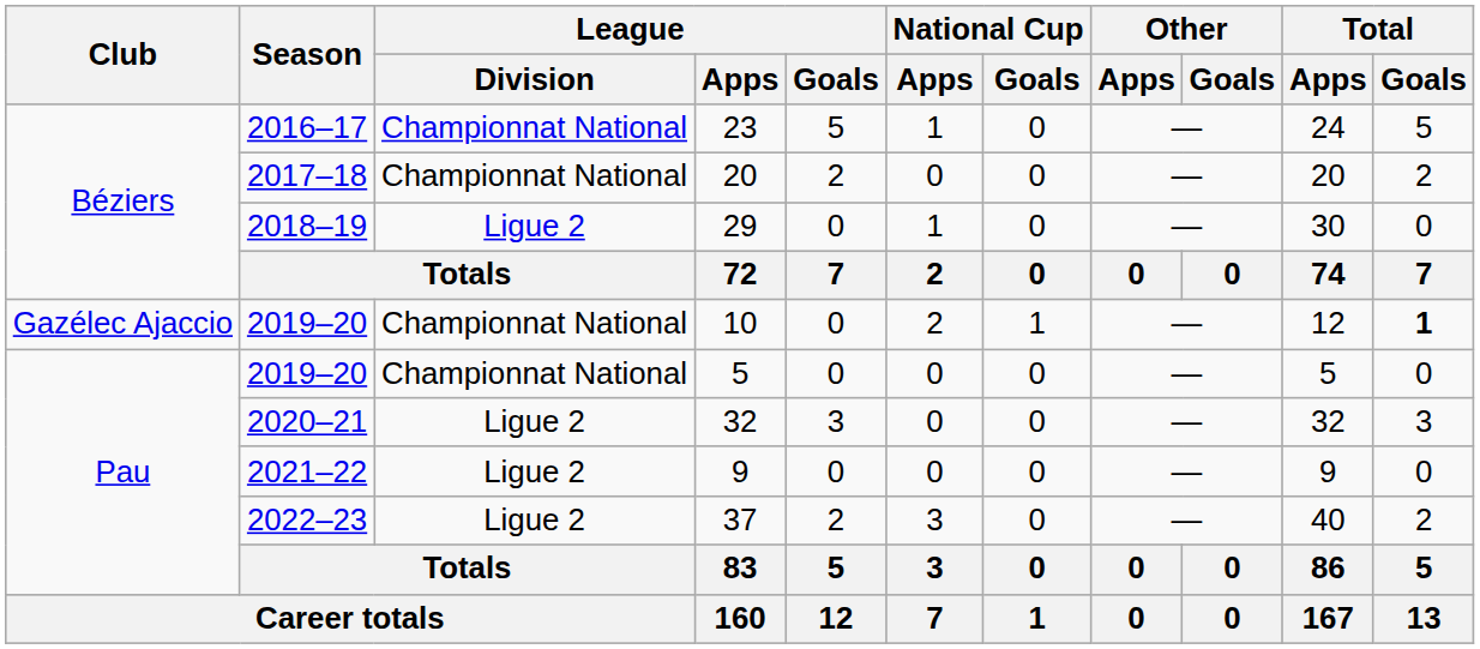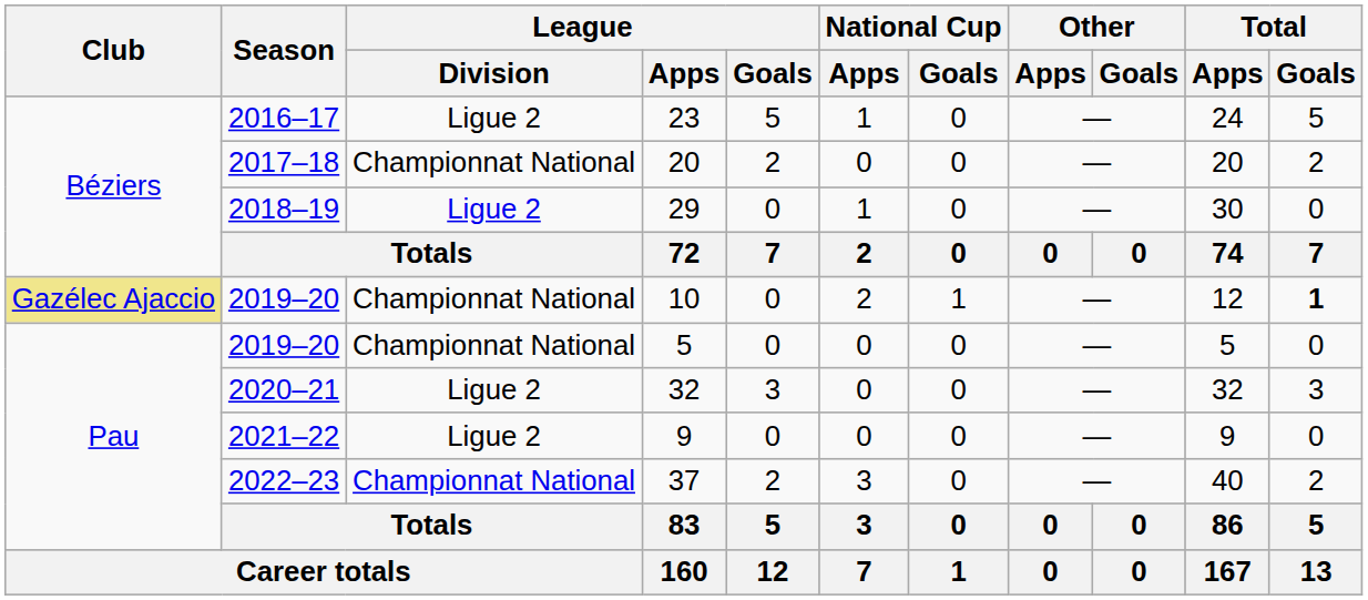23 | League / Division: Championnat National -> Ligue 2
10 | Club: no background -> khaki background
37 | League / Division: Ligue 2 -> Championnat National
